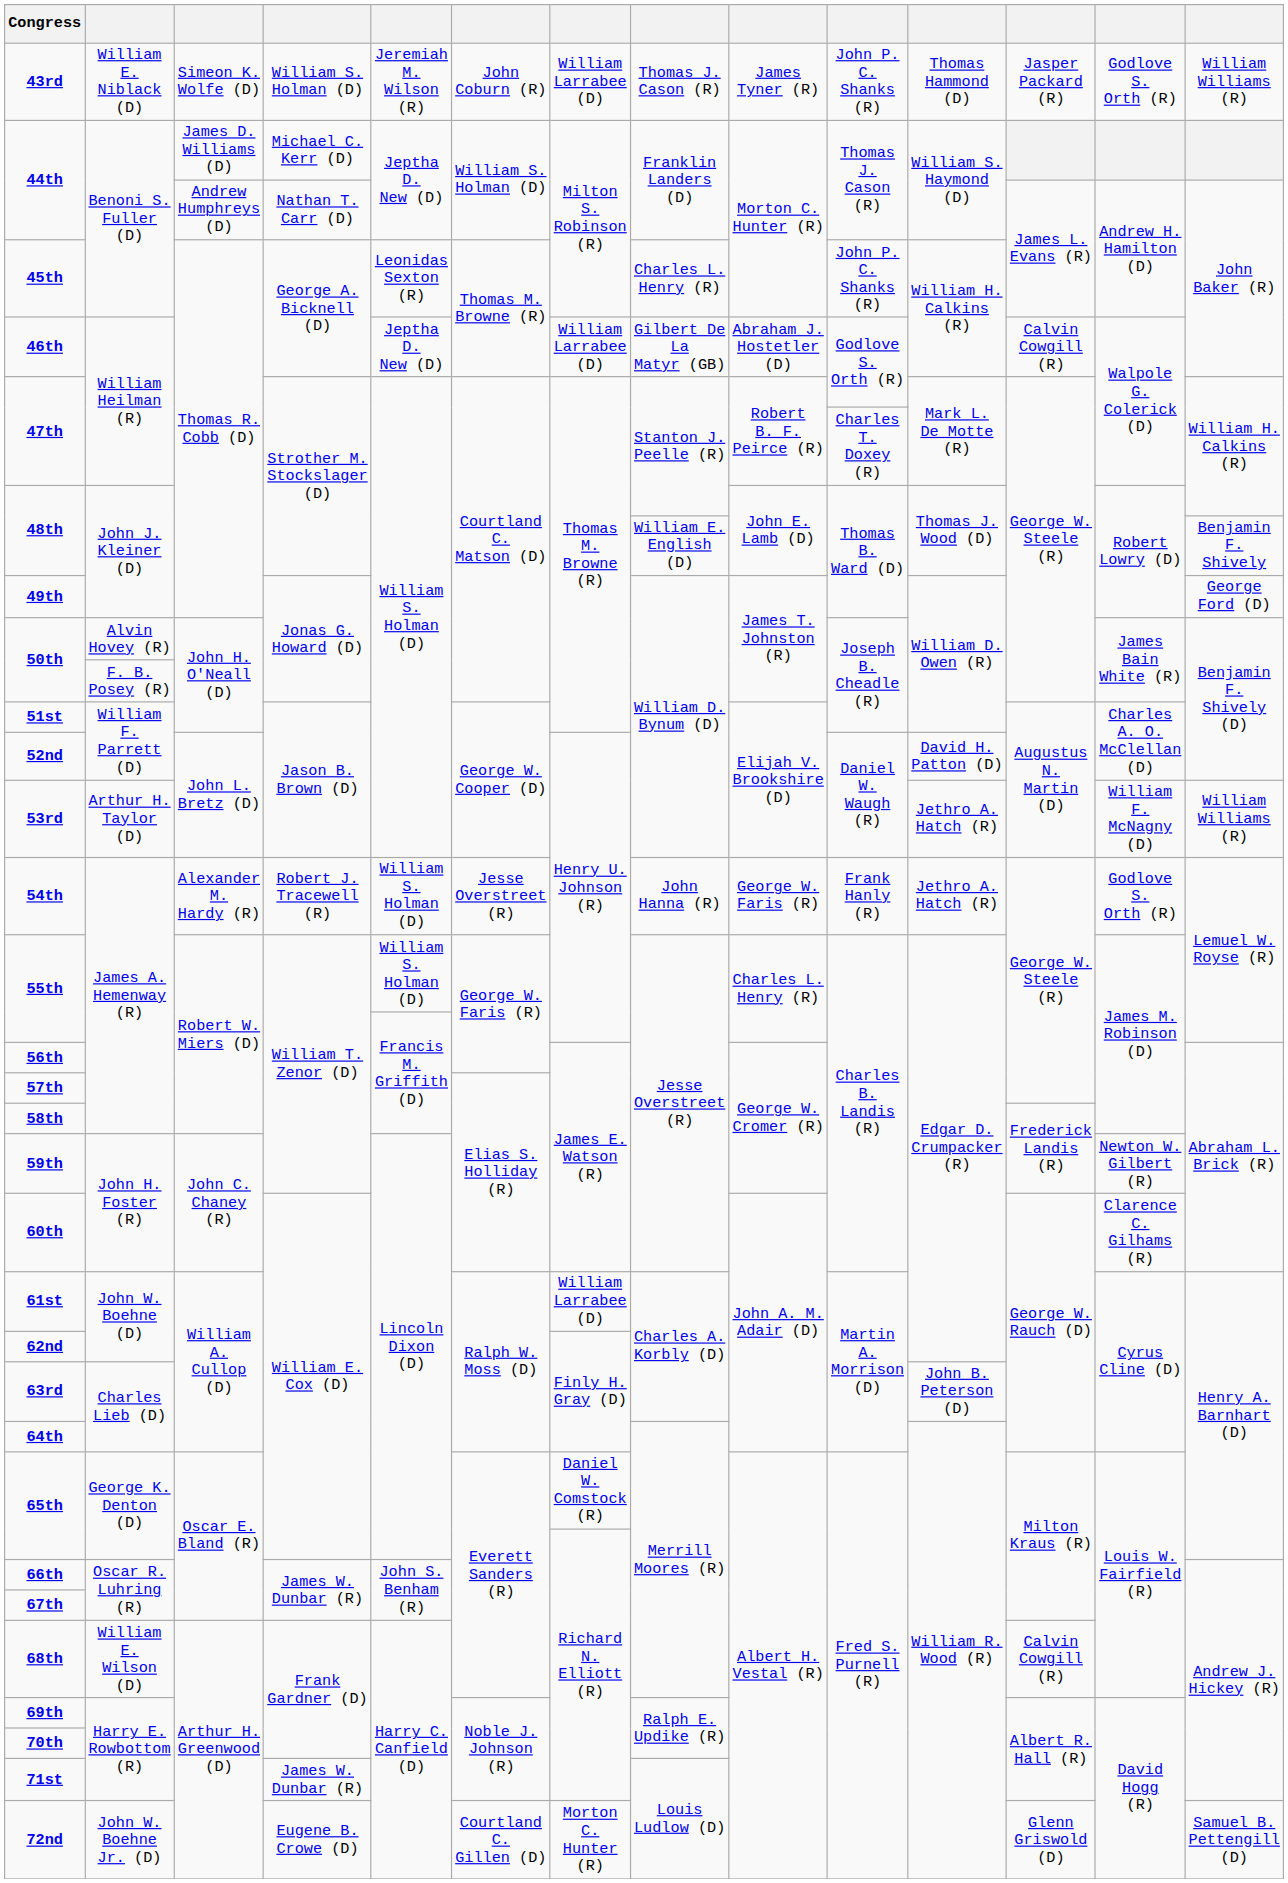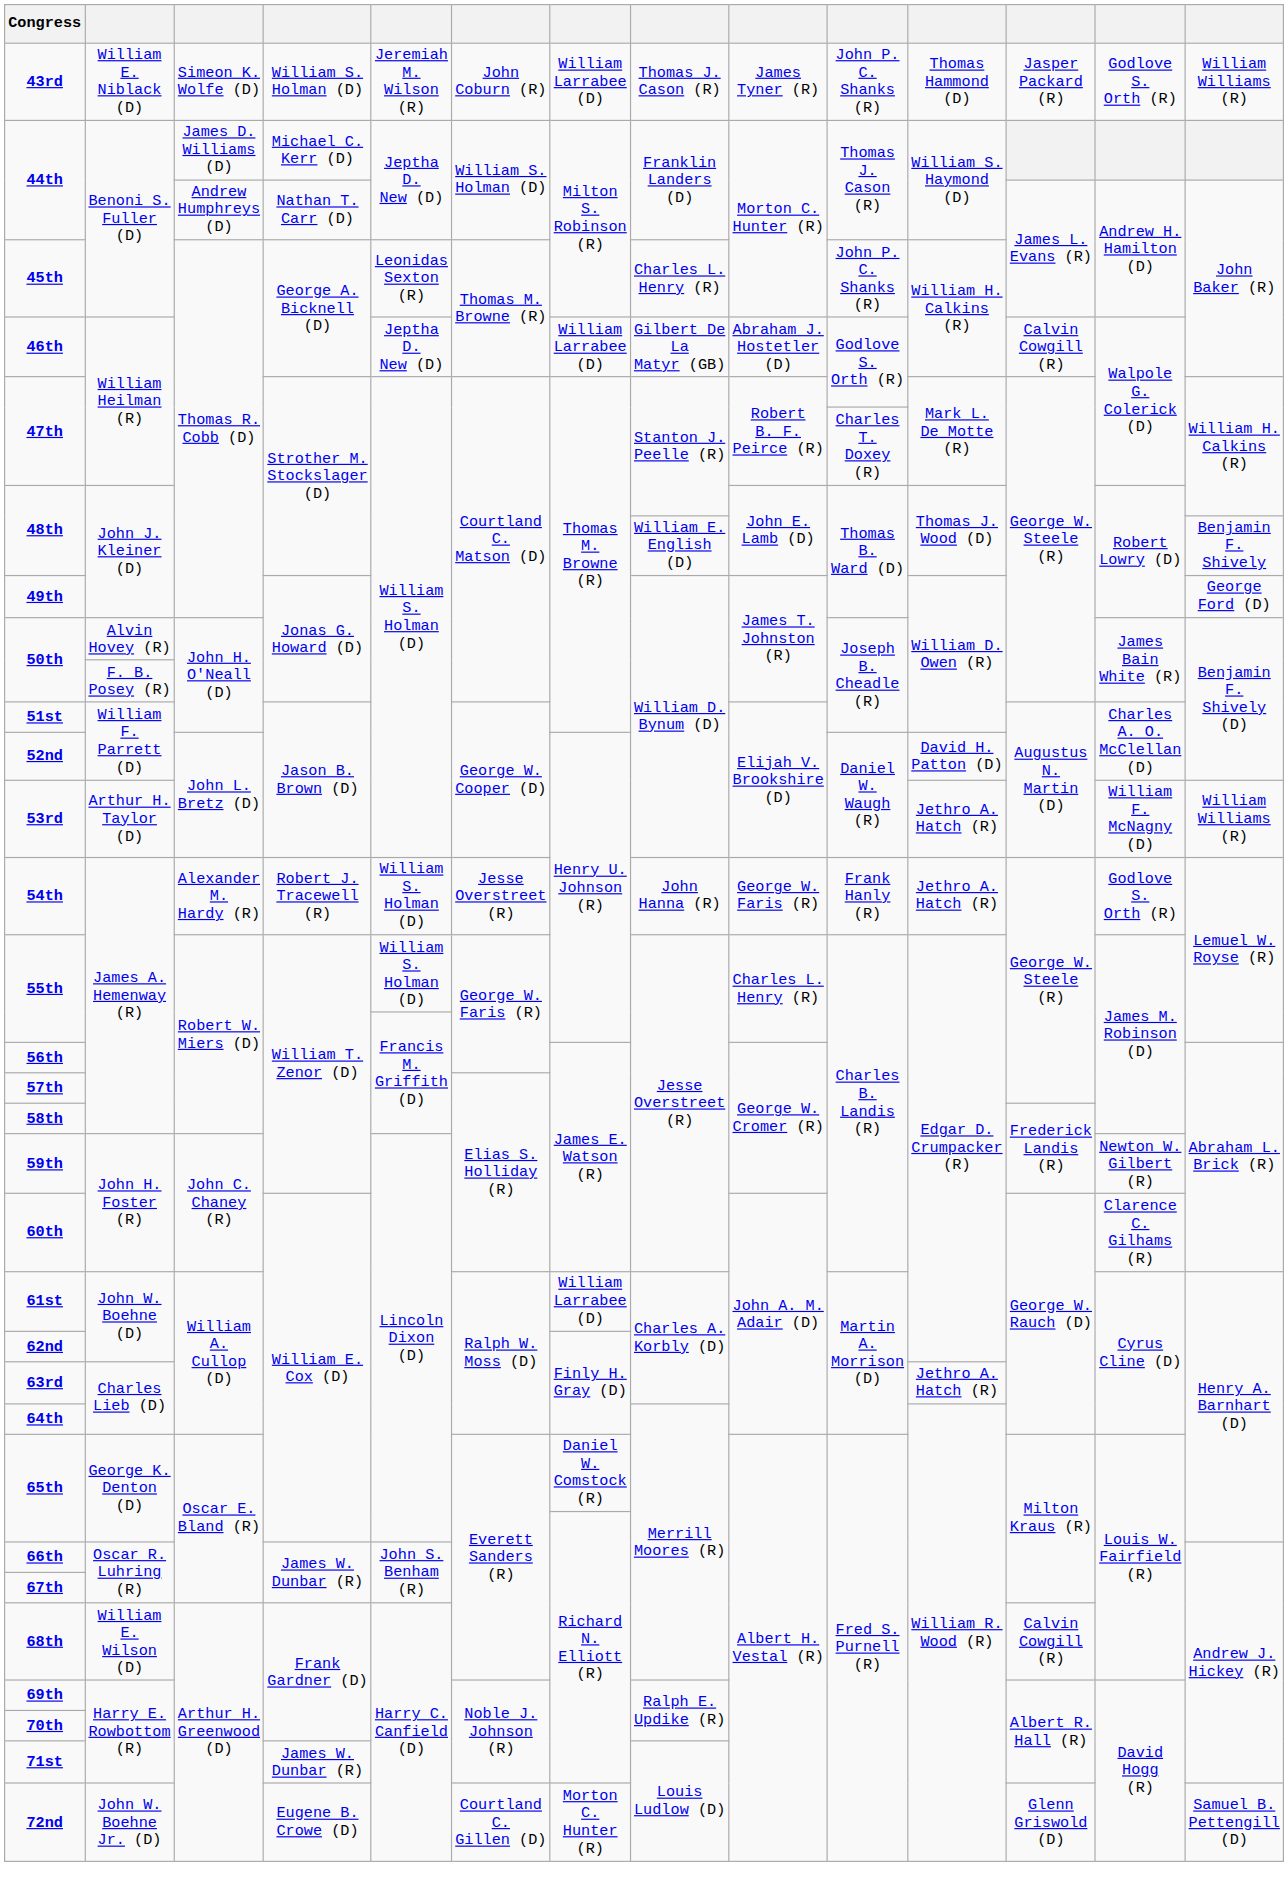63rd | column 11: John B. Peterson (D) -> Jethro A. Hatch (R)
